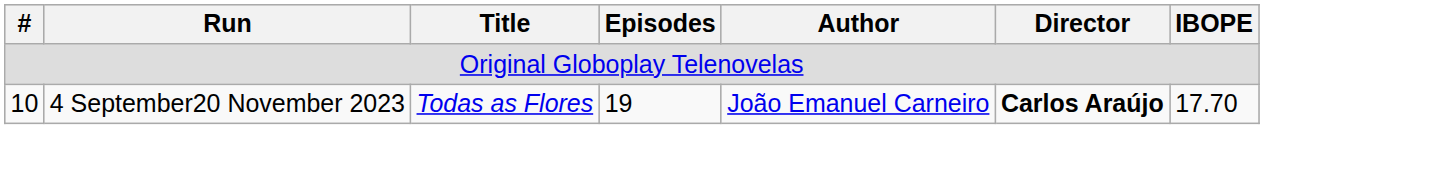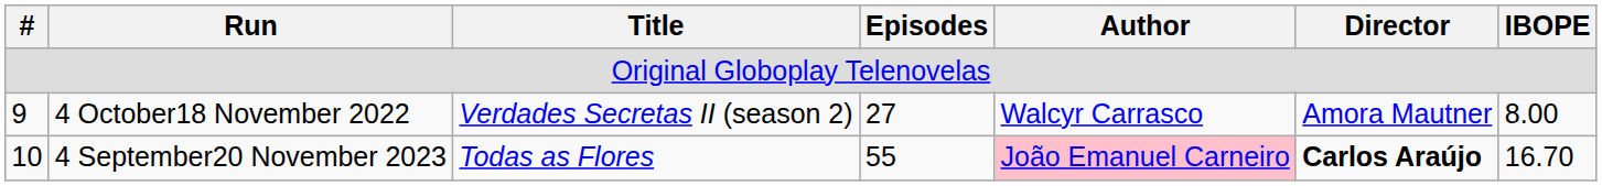+ row: 9 | 4 October18 November 2022 | Verdades Secretas II (season 2) | 27 | Walcyr Carrasco | Amora Mautner | 8.00
4 September20 November 2023 | Episodes: 19 -> 55
4 September20 November 2023 | Author: no background -> pink background
4 September20 November 2023 | IBOPE: 17.70 -> 16.70
